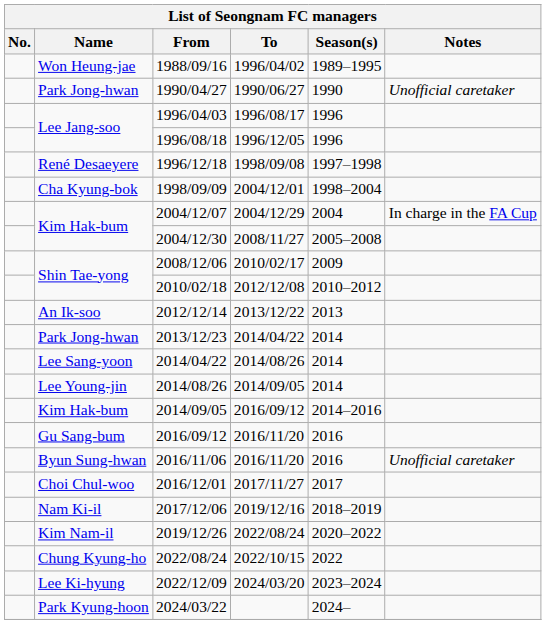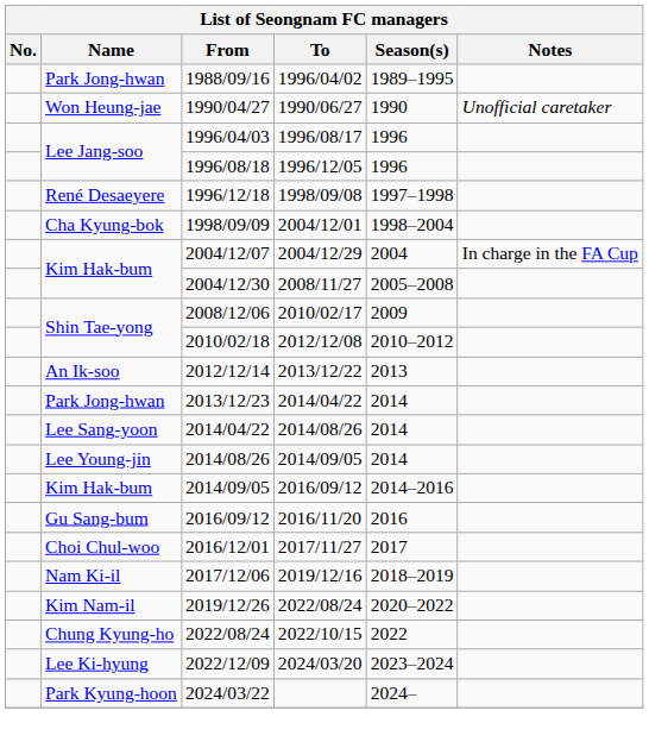1988/09/16 | Name: Won Heung-jae -> Park Jong-hwan
1990/04/27 | Name: Park Jong-hwan -> Won Heung-jae
- row: Byun Sung-hwan | 2016/11/06 | 2016/11/20 | 2016 | Unofficial caretaker
